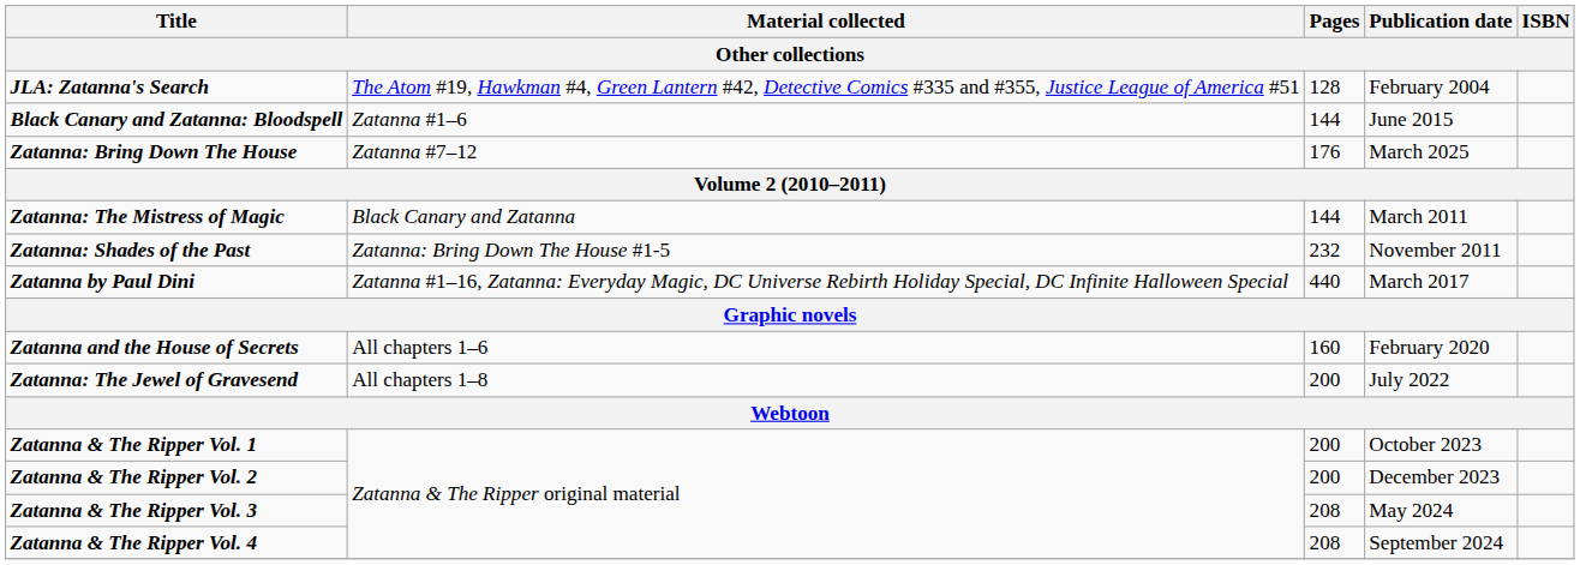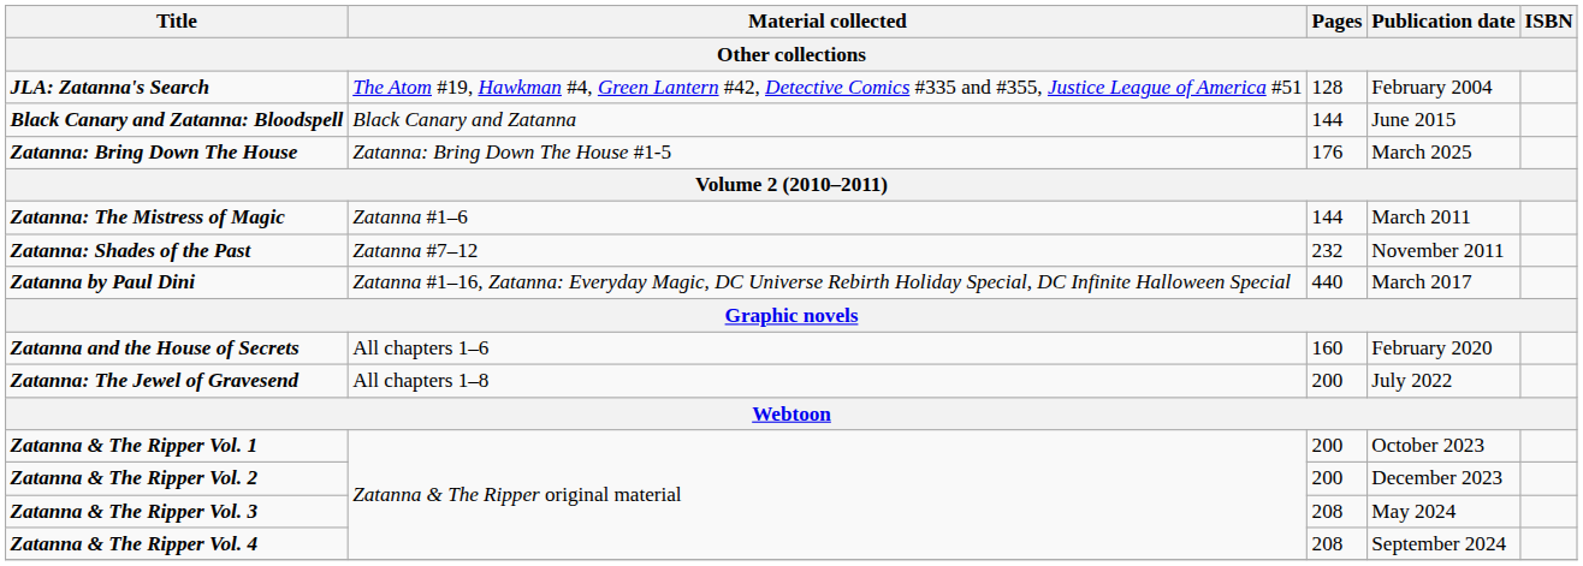Black Canary and Zatanna: Bloodspell | Material collected: Zatanna #1–6 -> Black Canary and Zatanna
Zatanna: Bring Down The House | Material collected: Zatanna #7–12 -> Zatanna: Bring Down The House #1-5
Zatanna: The Mistress of Magic | Material collected: Black Canary and Zatanna -> Zatanna #1–6
Zatanna: Shades of the Past | Material collected: Zatanna: Bring Down The House #1-5 -> Zatanna #7–12
